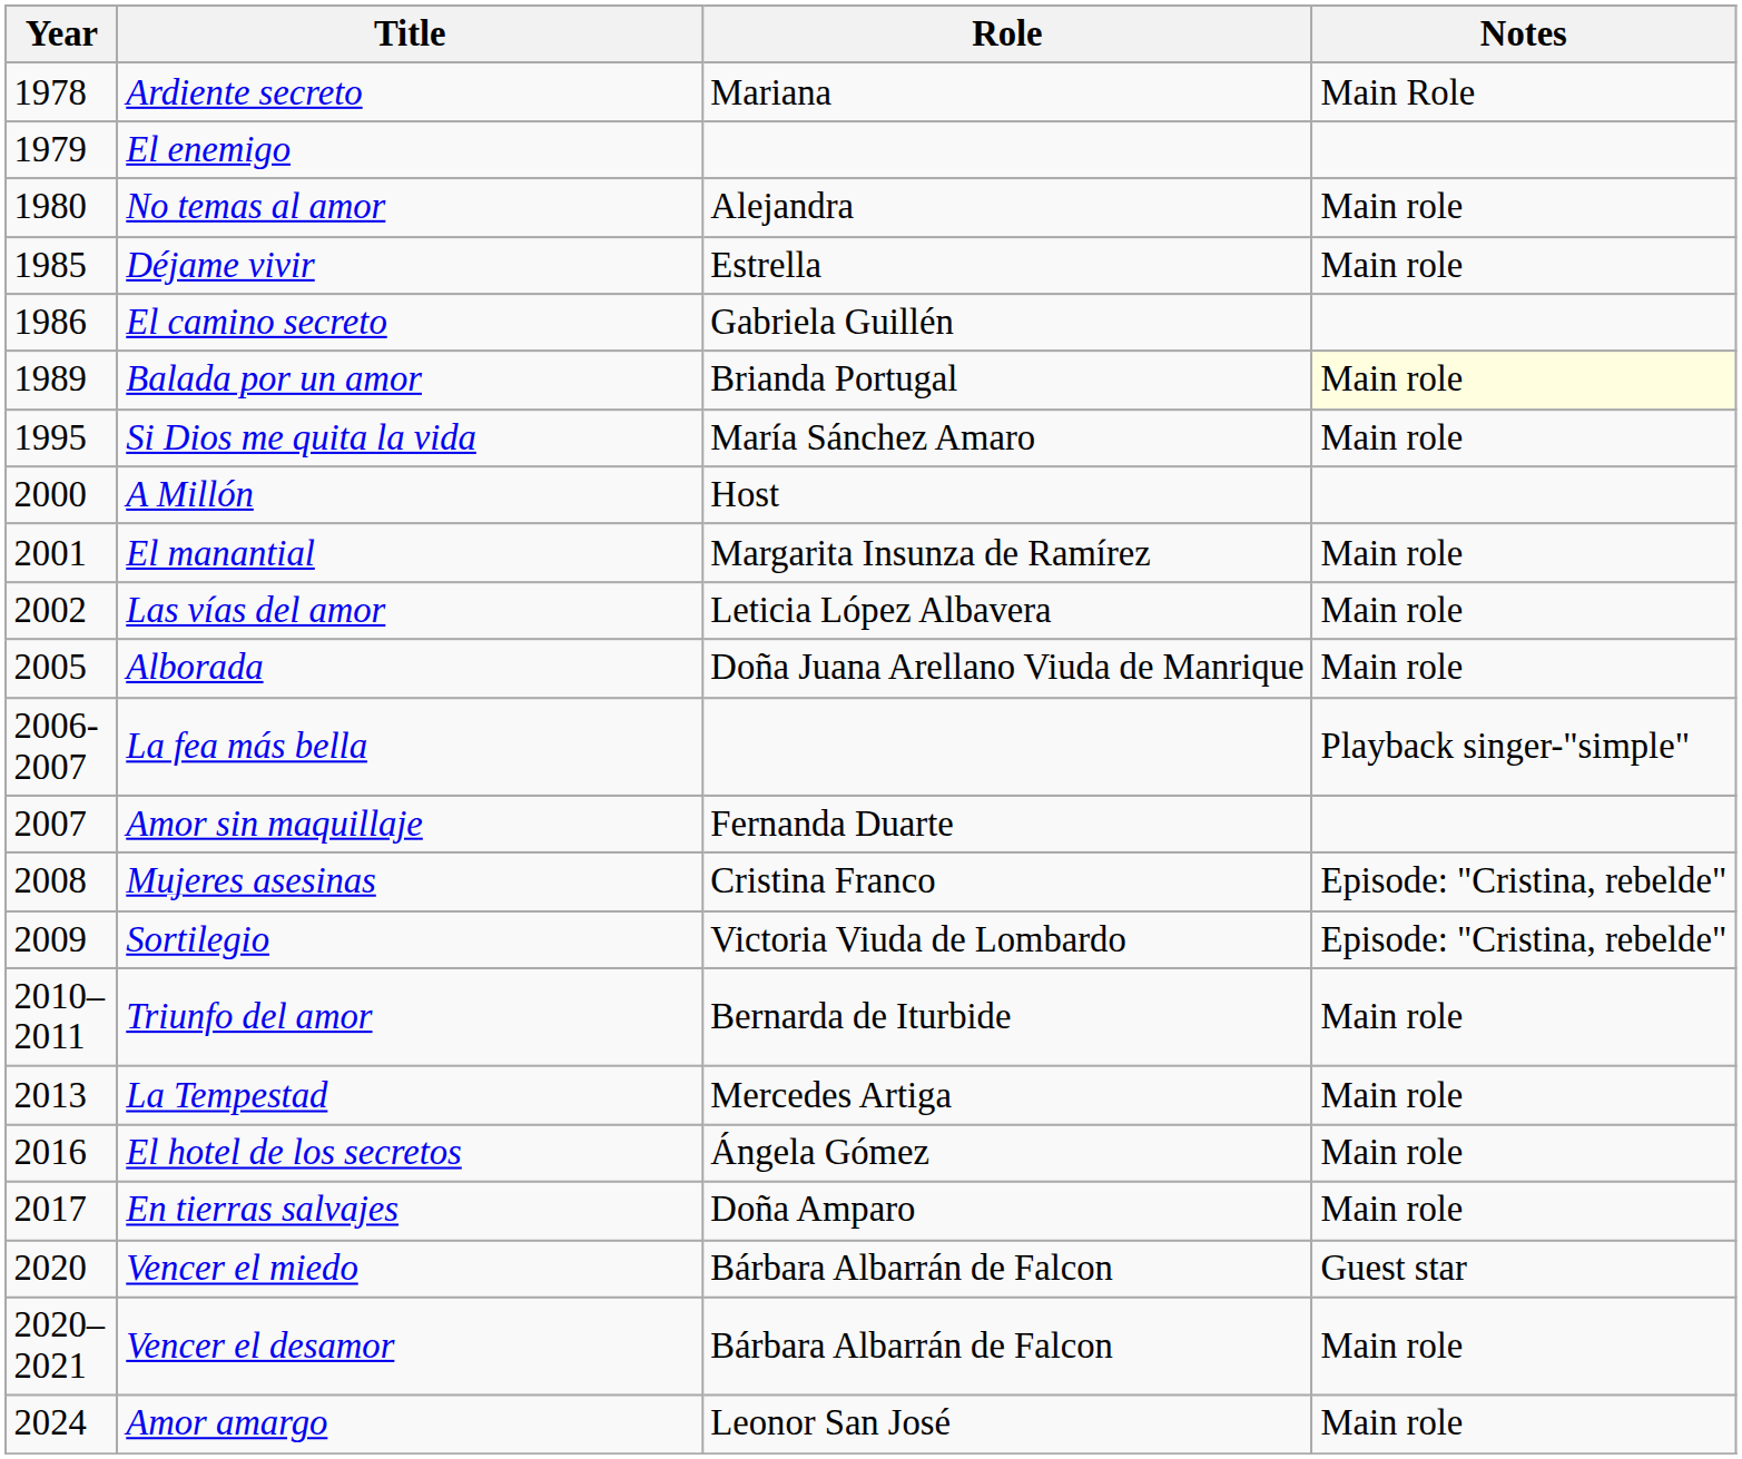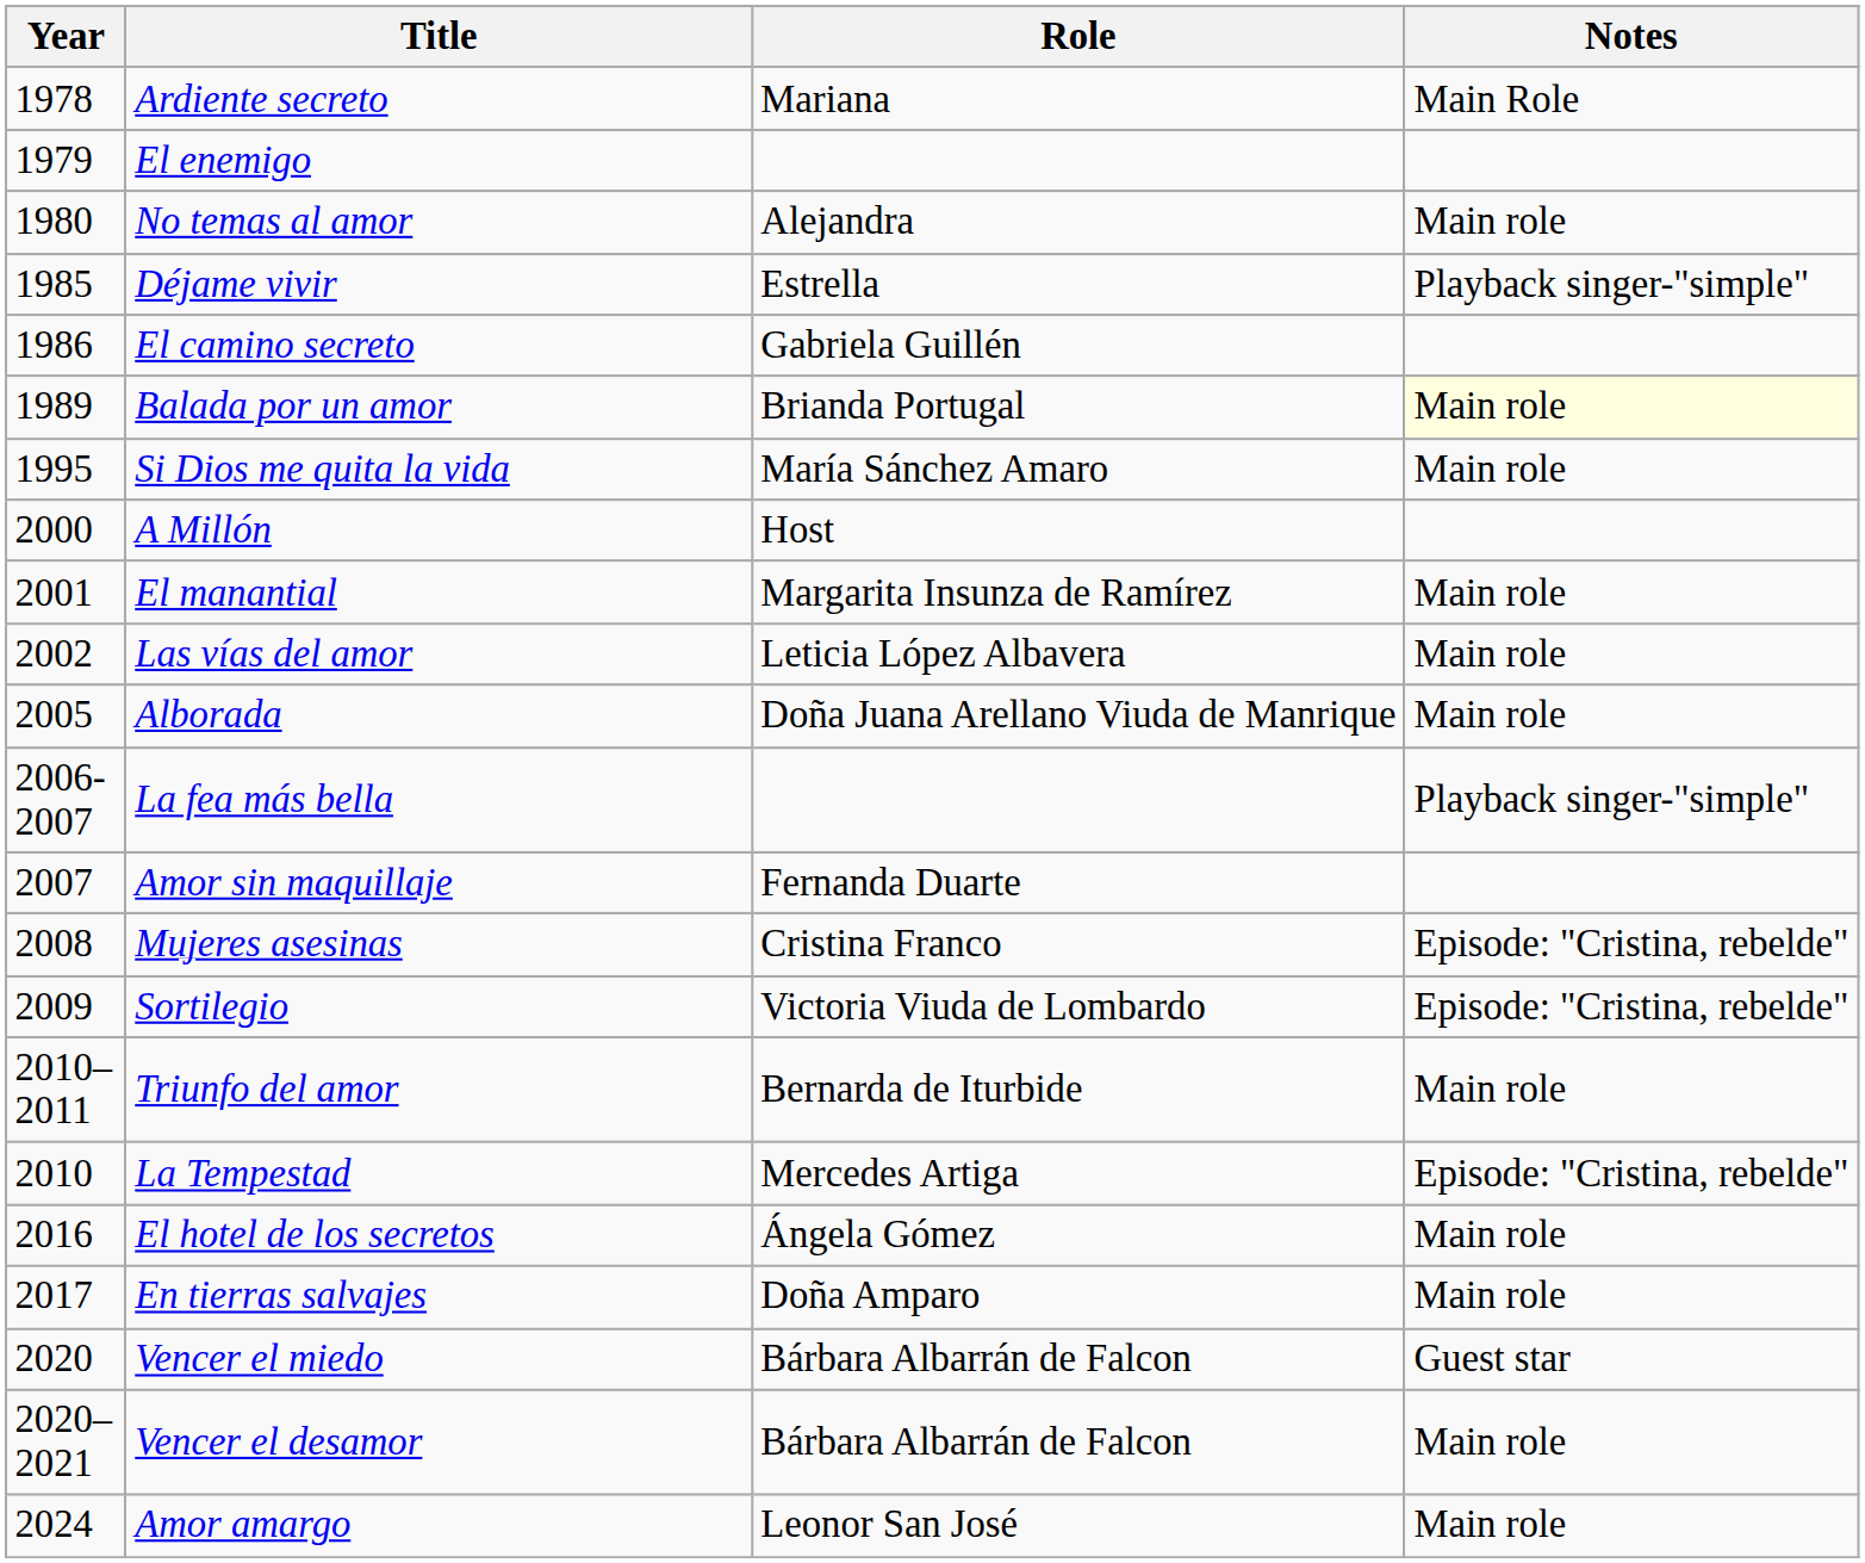Déjame vivir | Notes: Main role -> Playback singer-"simple"
La Tempestad | Year: 2013 -> 2010
La Tempestad | Notes: Main role -> Episode: "Cristina, rebelde"
